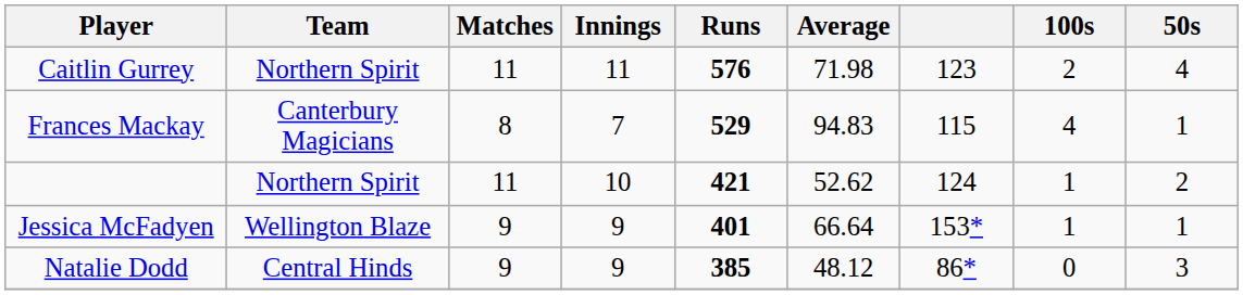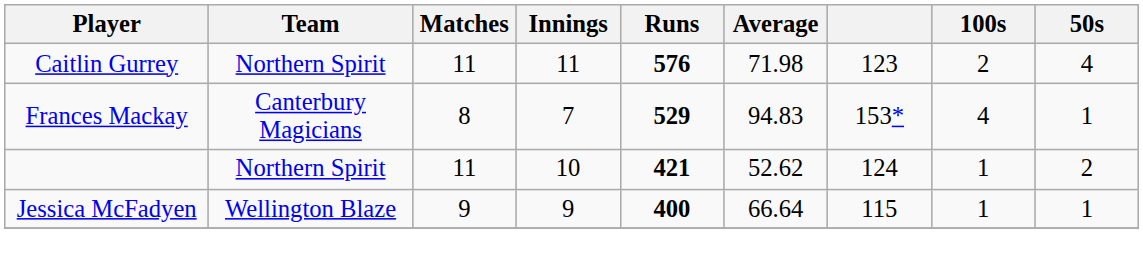Frances Mackay | column 7: 115 -> 153*
Jessica McFadyen | Runs: 401 -> 400
Jessica McFadyen | column 7: 153* -> 115
- row: Natalie Dodd | Central Hinds | 9 | 9 | 385 | 48.12 | 86* | 0 | 3
